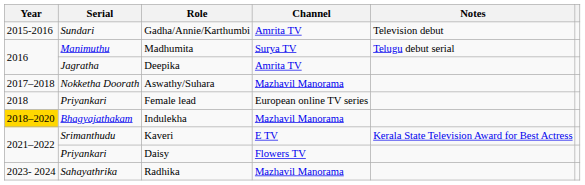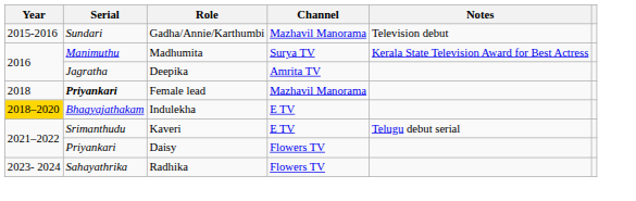Gadha/Annie/Karthumbi | Channel: Amrita TV -> Mazhavil Manorama
Madhumita | Notes: Telugu debut serial -> Kerala State Television Award for Best Actress
- row: 2017–2018 | Nokketha Doorath | Aswathy/Suhara | Mazhavil Manorama
Female lead | Serial: normal -> bold
Female lead | Channel: European online TV series -> Mazhavil Manorama
Indulekha | Channel: Mazhavil Manorama -> E TV
Kaveri | Notes: Kerala State Television Award for Best Actress -> Telugu debut serial
Radhika | Channel: Mazhavil Manorama -> Flowers TV
